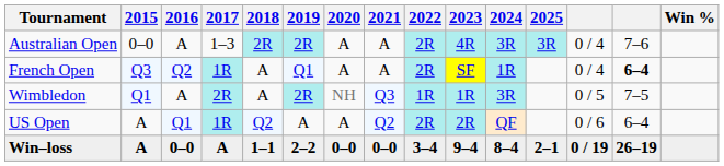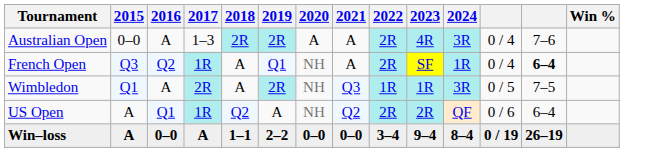- column: 2025 | 3R | 2–1
French Open | 2020: A -> NH
US Open | 2020: A -> NH
